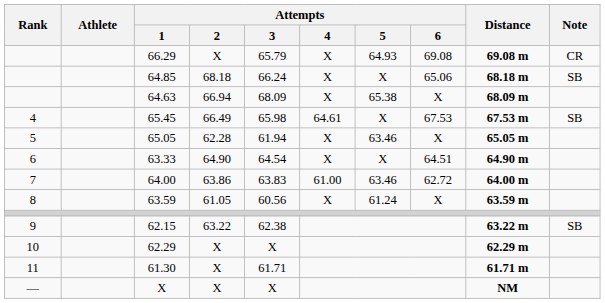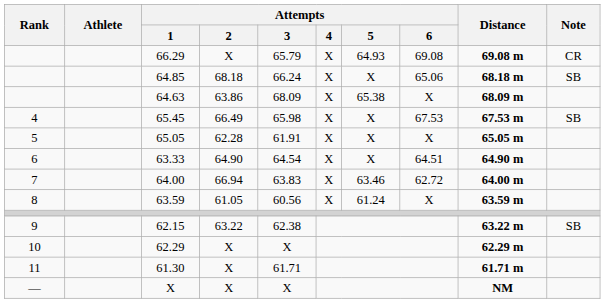64.63 | Attempts / 2: 66.94 -> 63.86
65.45 | Attempts / 4: 64.61 -> X
65.05 | Attempts / 3: 61.94 -> 61.91
65.05 | Attempts / 5: 63.46 -> X
64.00 | Attempts / 2: 63.86 -> 66.94
64.00 | Attempts / 4: 61.00 -> X
